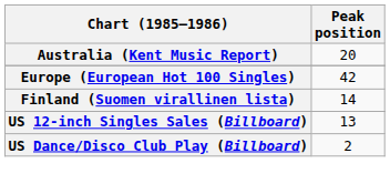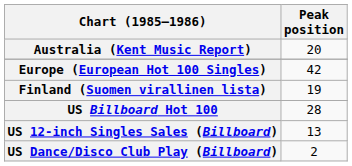Finland (Suomen virallinen lista) | Peak position: 14 -> 19
+ row: US Billboard Hot 100 | 28
